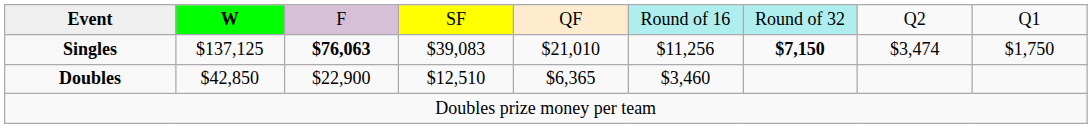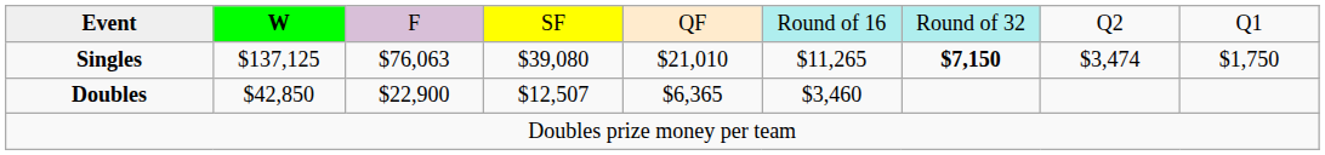Singles | column 3: bold -> normal
Singles | column 4: $39,083 -> $39,080
Singles | column 6: $11,256 -> $11,265
Doubles | column 4: $12,510 -> $12,507
